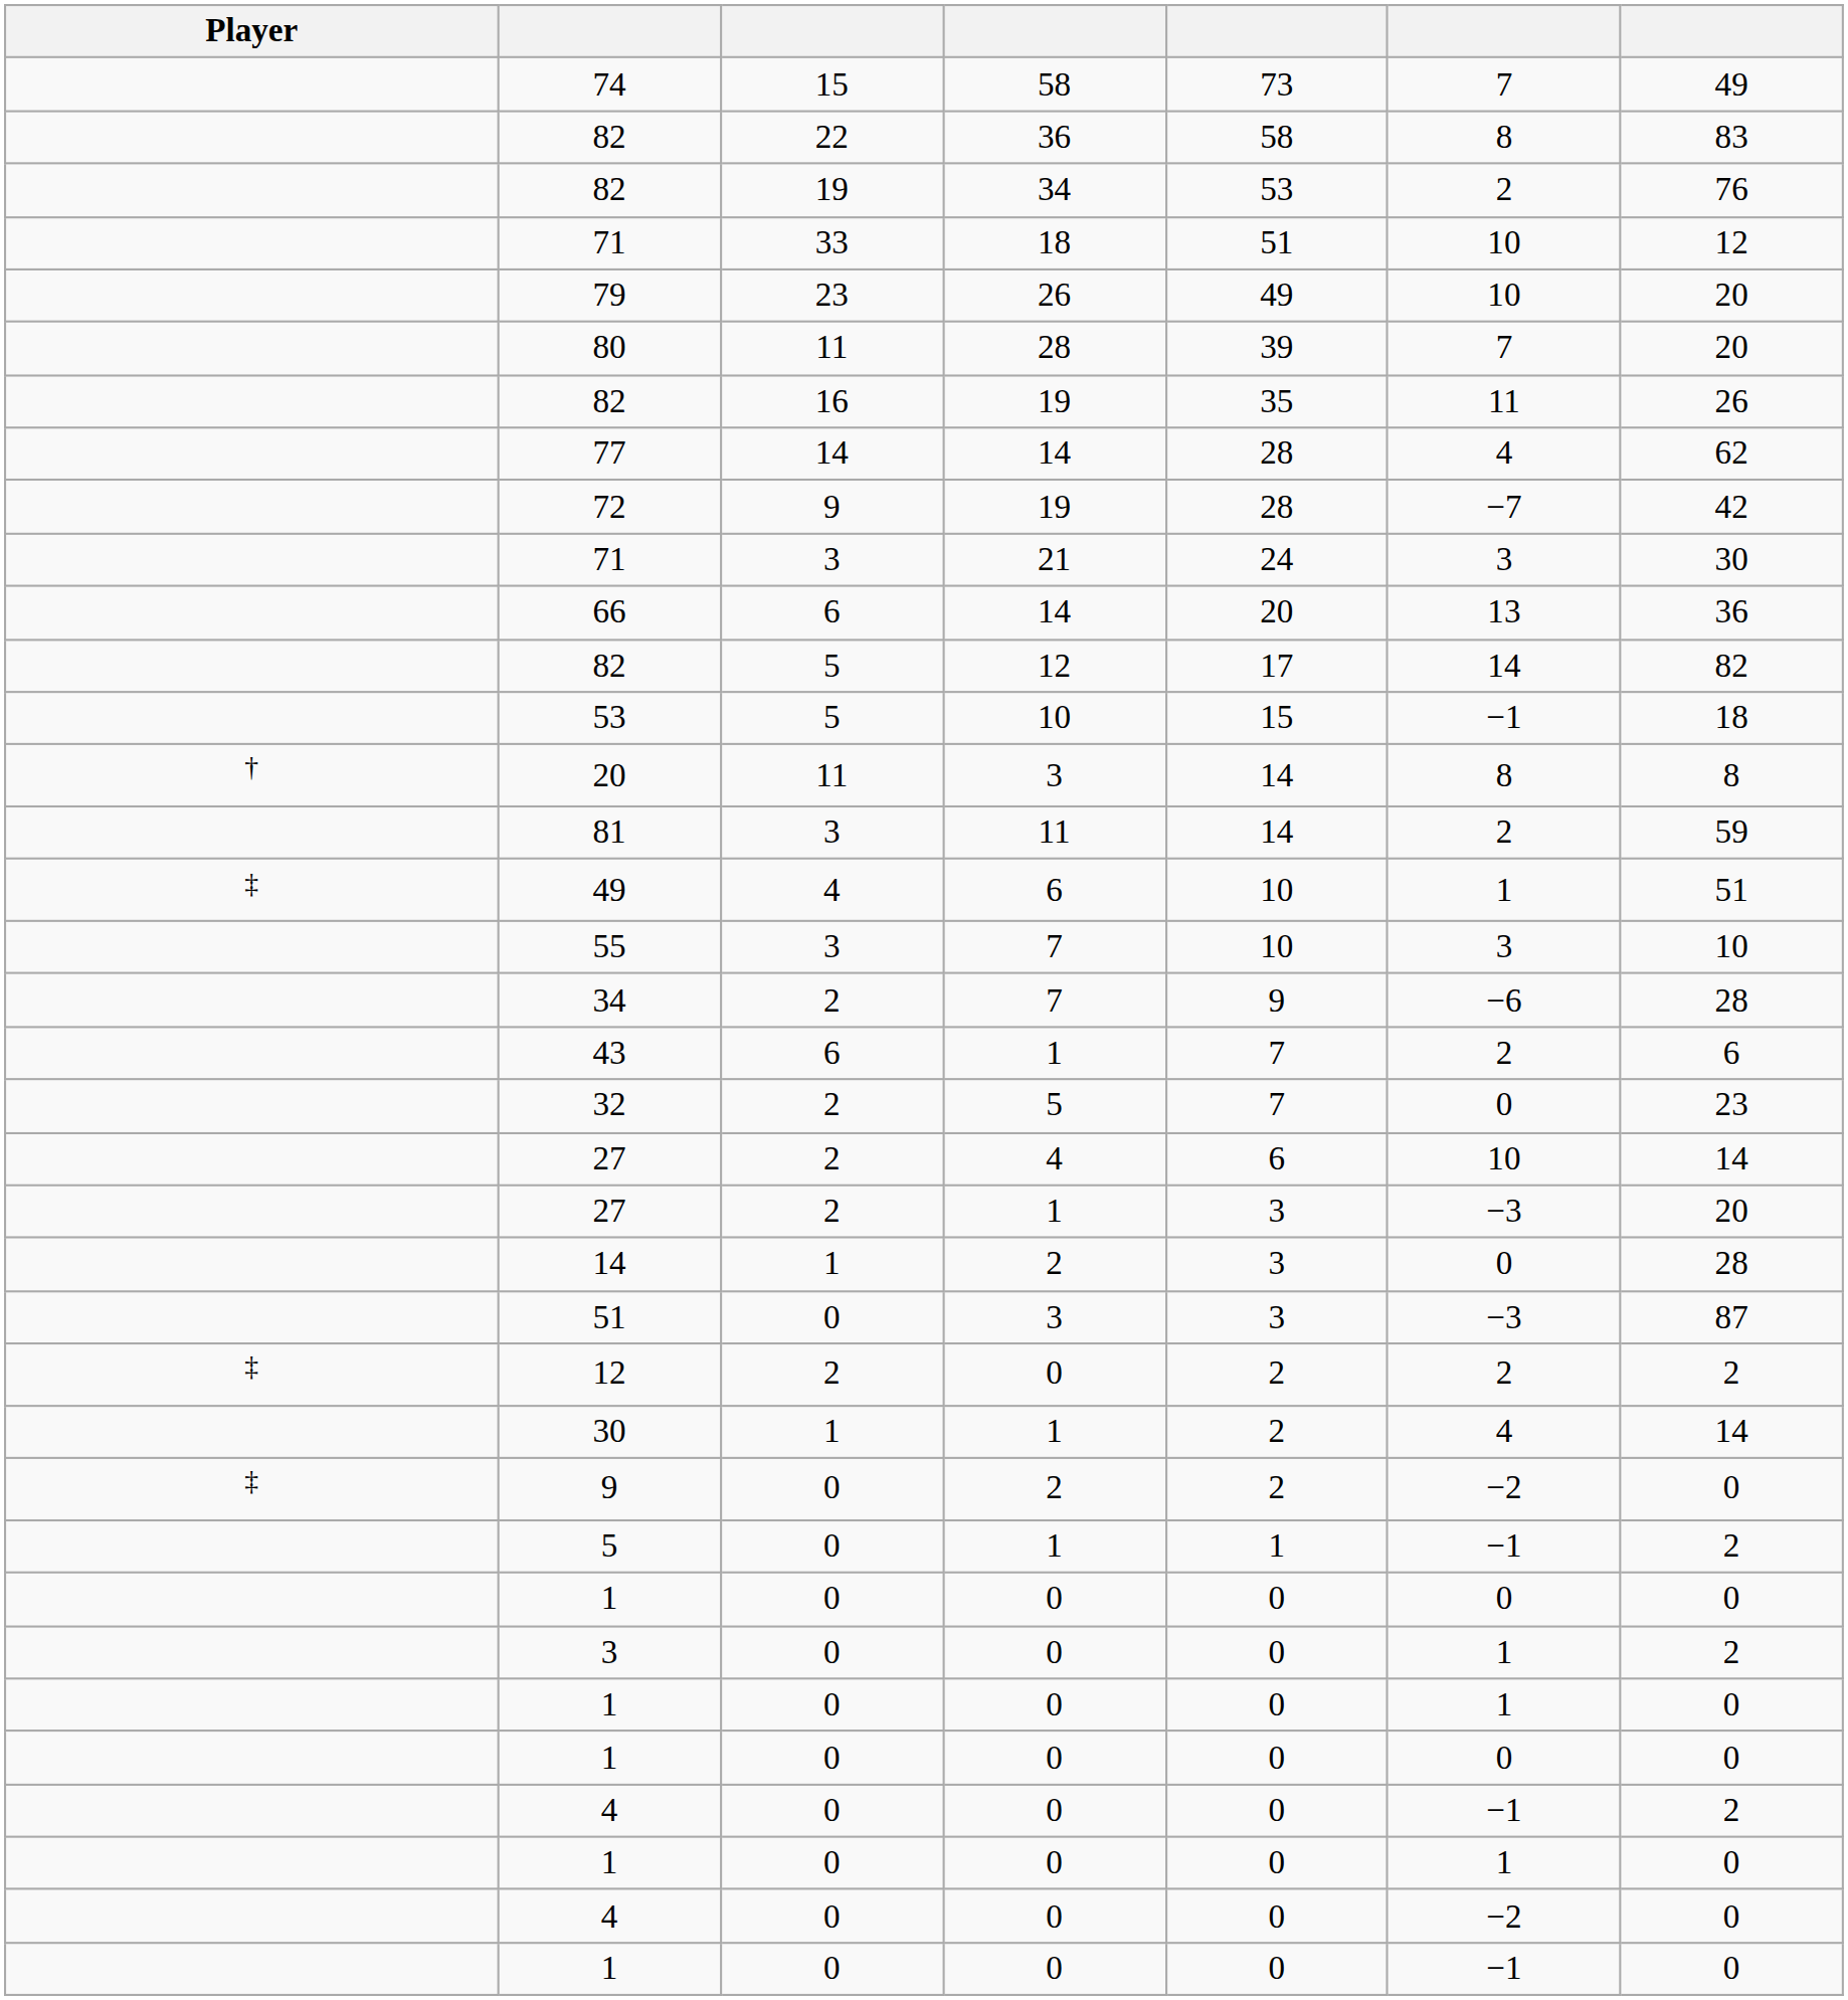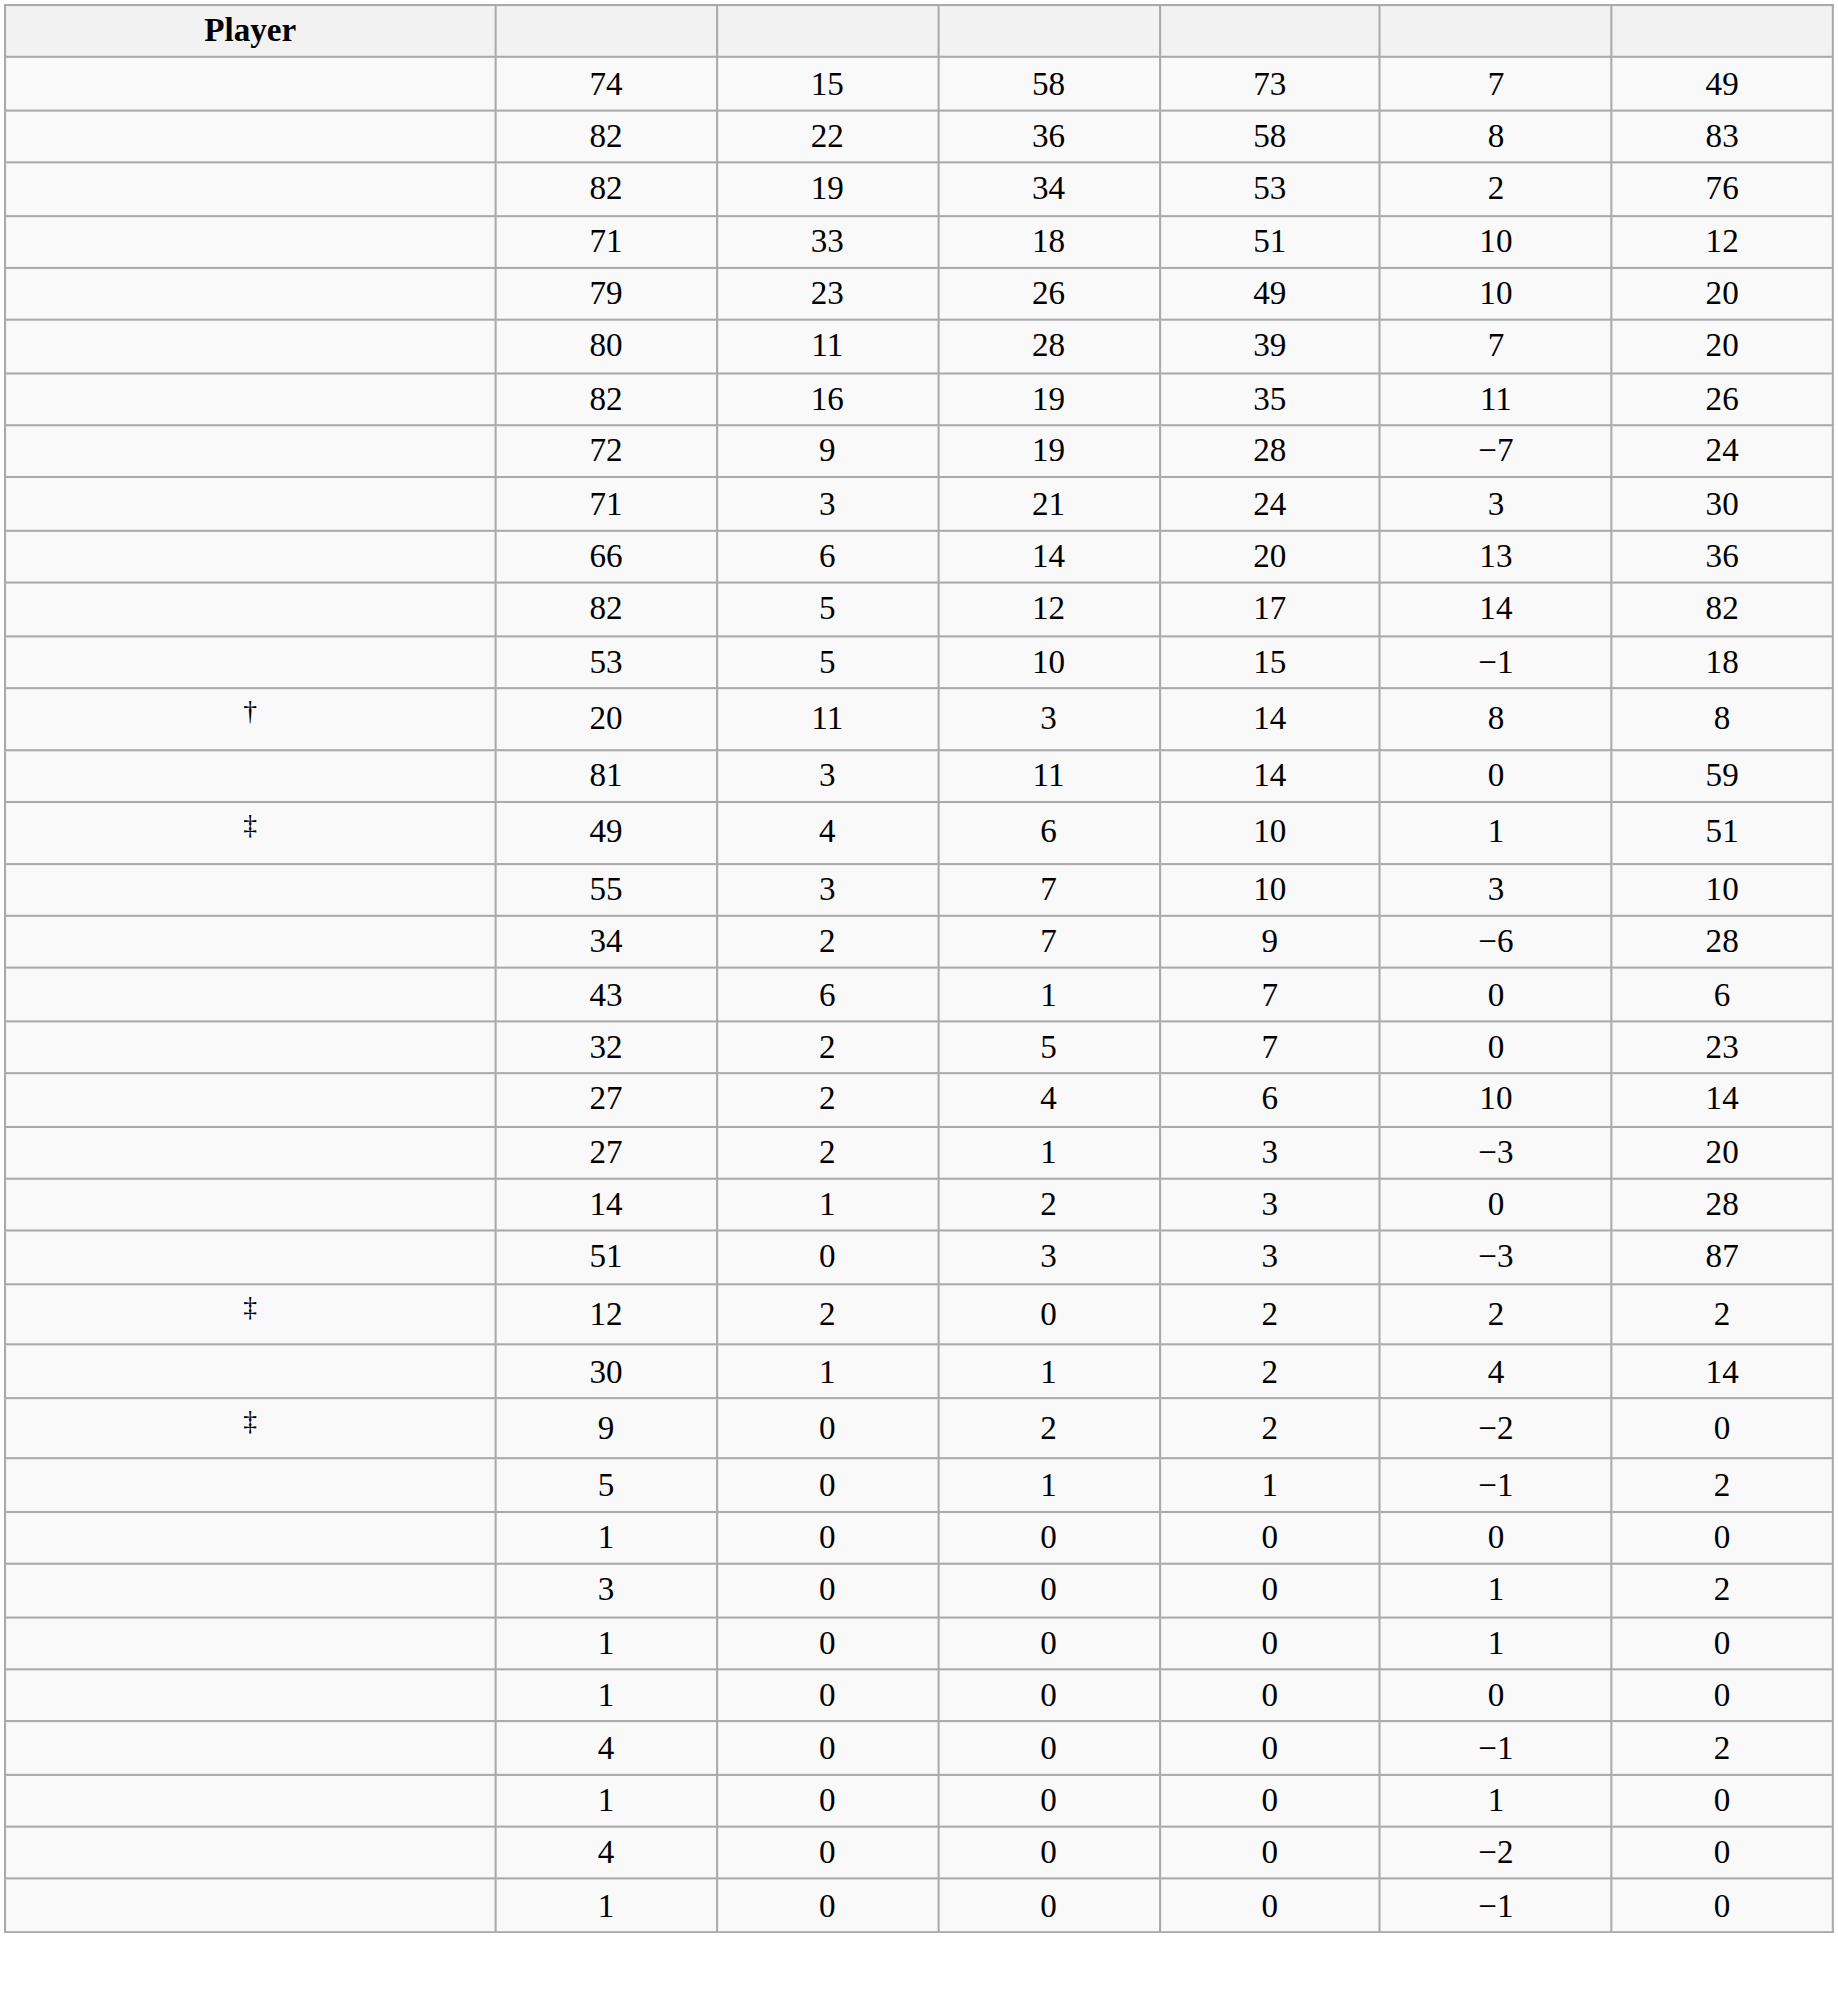- row: 77 | 14 | 14 | 28 | 4 | 62
72 | column 7: 42 -> 24
81 | column 6: 2 -> 0
43 | column 6: 2 -> 0
